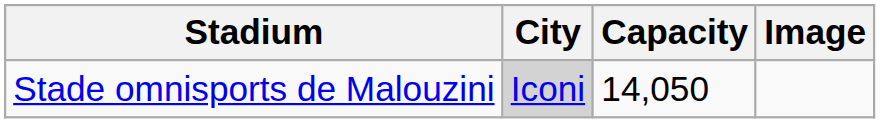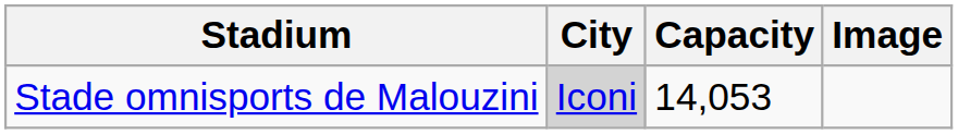Stade omnisports de Malouzini | Capacity: 14,050 -> 14,053
